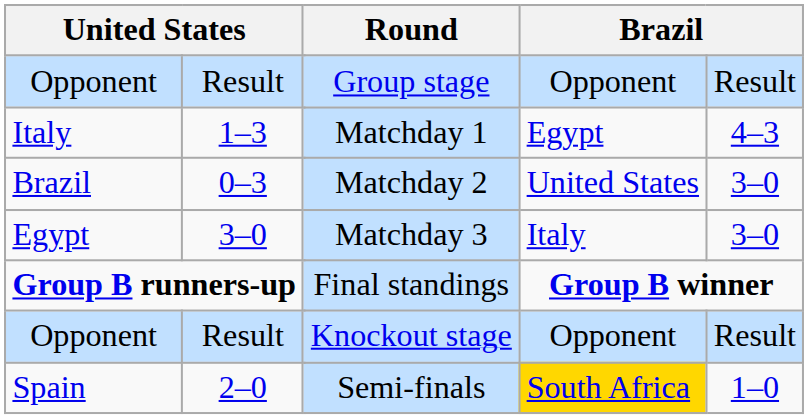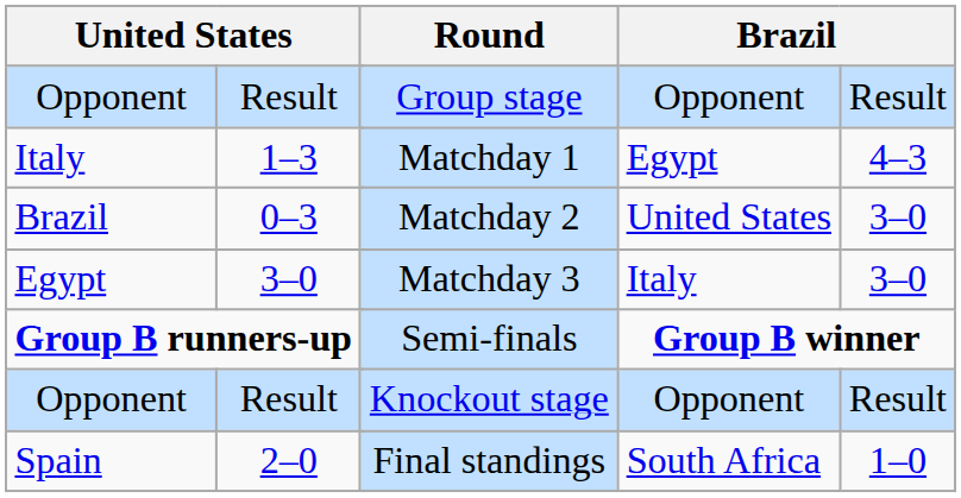Group B runners-up | Round: Final standings -> Semi-finals
Spain | Round: Semi-finals -> Final standings
Spain | column 6: gold background -> no background
